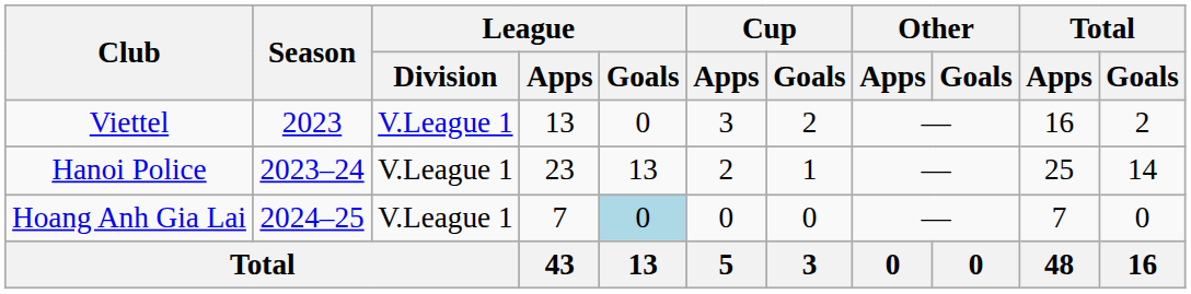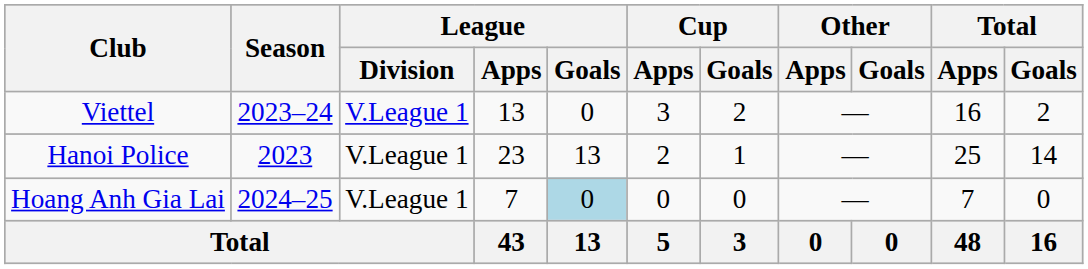Viettel | Season: 2023 -> 2023–24
Hanoi Police | Season: 2023–24 -> 2023
